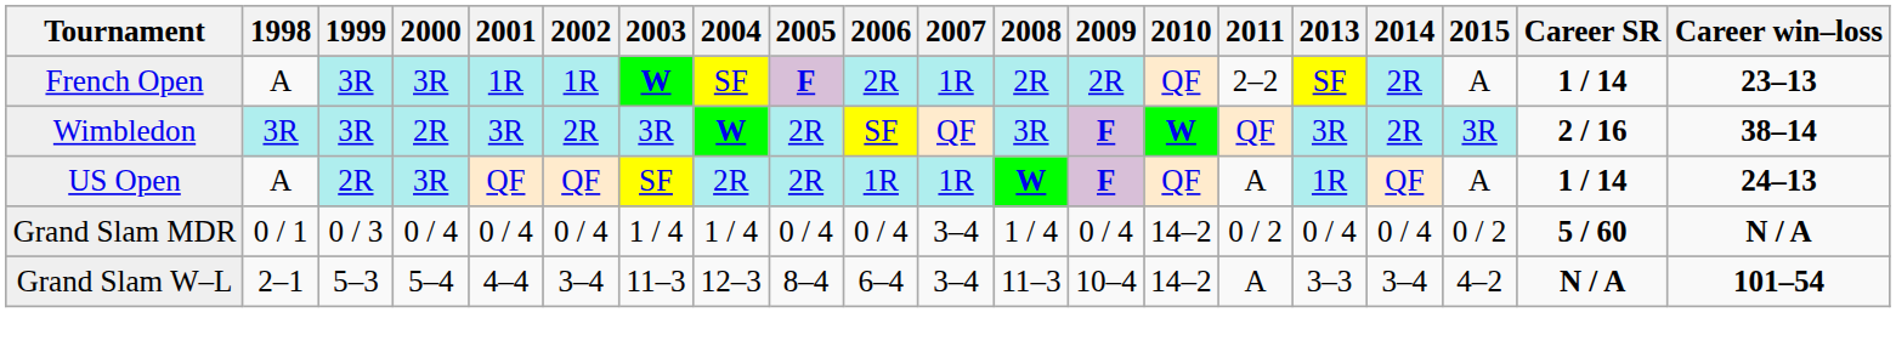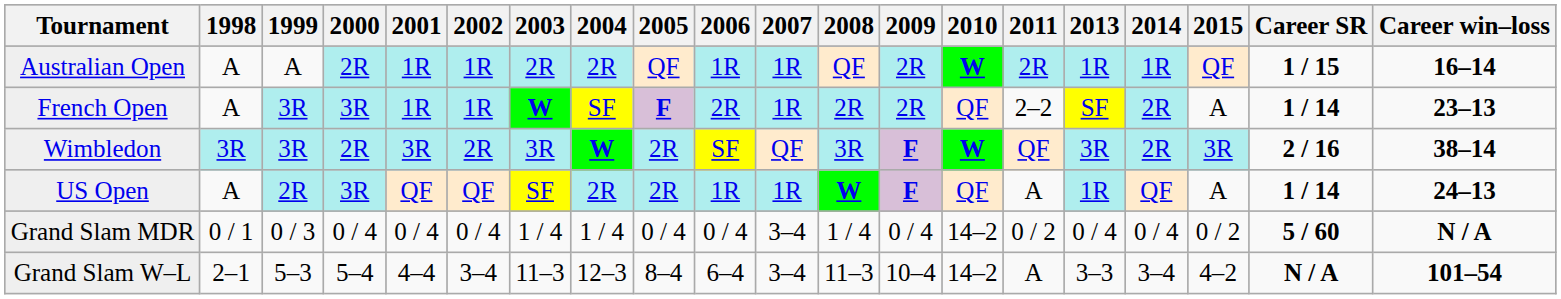+ row: Australian Open | A | A | 2R | 1R | 1R | 2R | 2R | QF | 1R | 1R | QF | 2R | W | 2R | 1R | 1R | QF | 1 / 15 | 16–14
